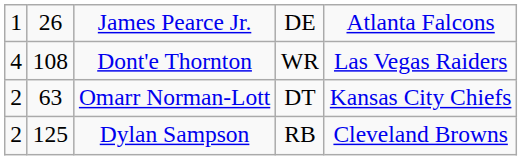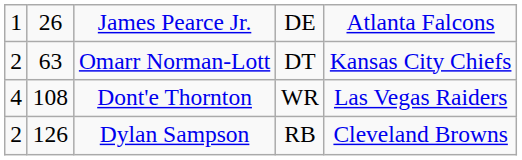rows swapped: Omarr Norman-Lott <-> Dont'e Thornton
Dylan Sampson | column 2: 125 -> 126
